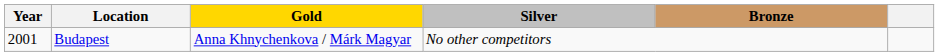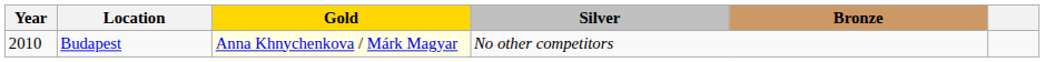Budapest | Year: 2001 -> 2010
Budapest | Gold: no background -> lightyellow background
